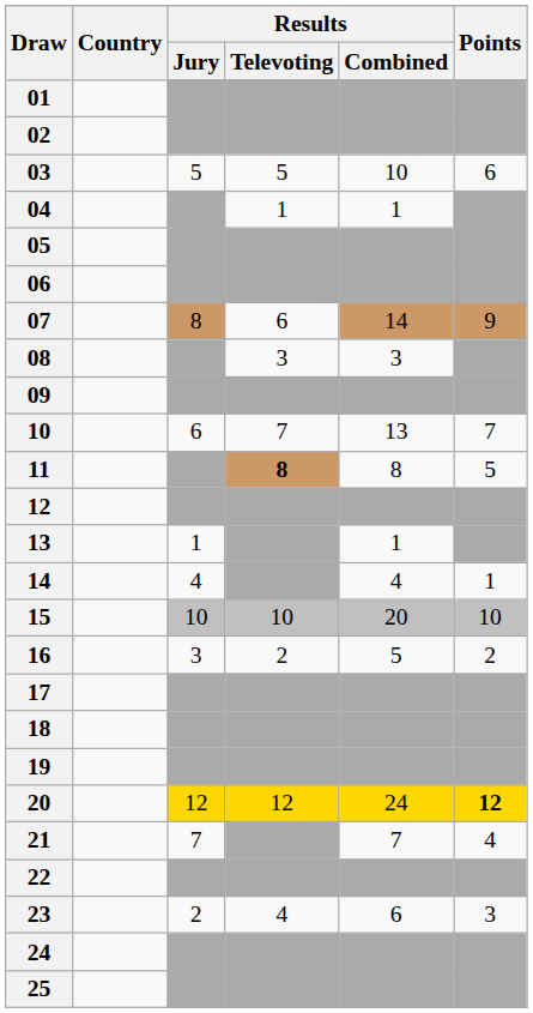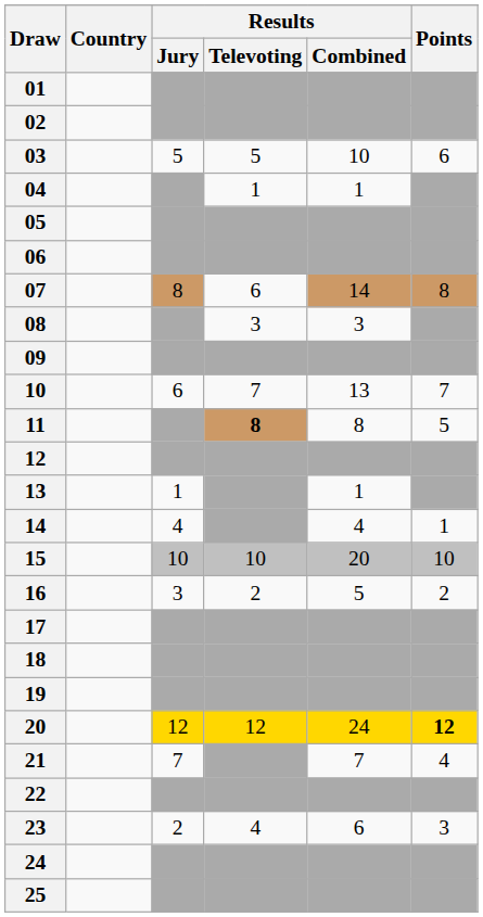07 | Points: 9 -> 8
